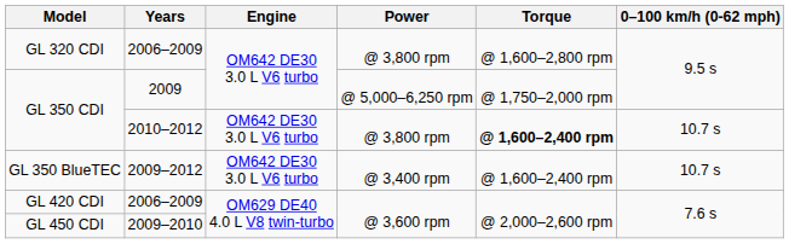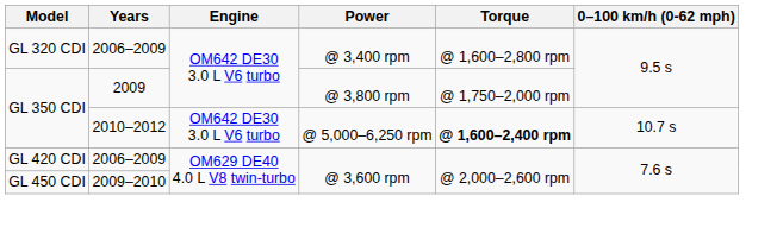GL 320 CDI | Power: @ 3,800 rpm -> @ 3,400 rpm
GL 350 CDI / 2009 | Power: @ 5,000–6,250 rpm -> @ 3,800 rpm
GL 350 CDI / 2010–2012 | Power: @ 3,800 rpm -> @ 5,000–6,250 rpm
- row: GL 350 BlueTEC | 2009–2012 | OM642 DE30 3.0 L V6 turbo | @ 3,400 rpm | @ 1,600–2,400 rpm | 10.7 s
